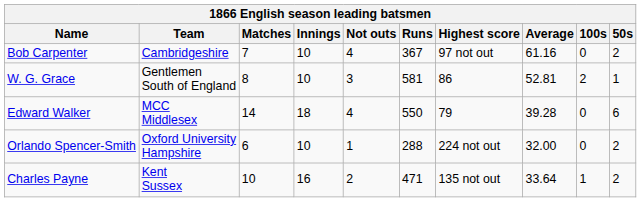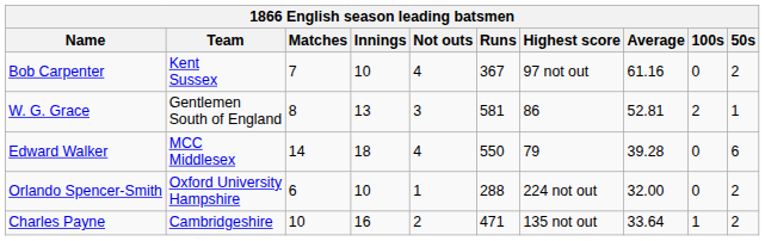Bob Carpenter | Team: Cambridgeshire -> Kent Sussex
W. G. Grace | Innings: 10 -> 13
Charles Payne | Team: Kent Sussex -> Cambridgeshire
